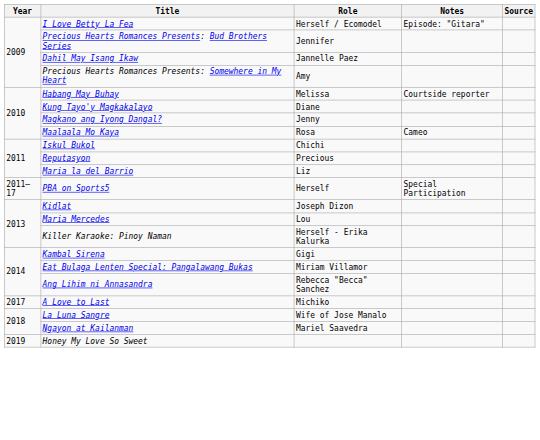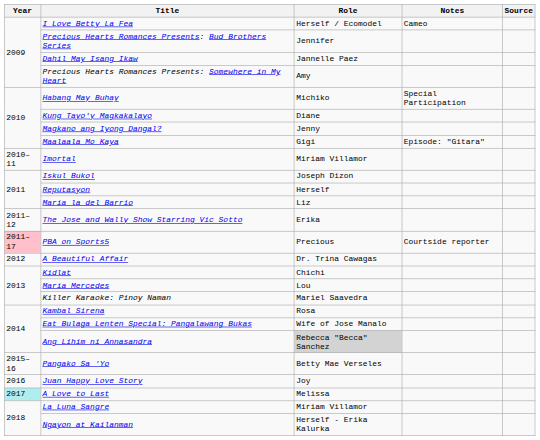I Love Betty La Fea | Notes: Episode: "Gitara" -> Cameo
Habang May Buhay | Role: Melissa -> Michiko
Habang May Buhay | Notes: Courtside reporter -> Special Participation
Maalaala Mo Kaya | Role: Rosa -> Gigi
Maalaala Mo Kaya | Notes: Cameo -> Episode: "Gitara"
+ row: 2010–11 | Imortal | Miriam Villamor
Iskul Bukol | Role: Chichi -> Joseph Dizon
Reputasyon | Role: Precious -> Herself
+ row: 2011–12 | The Jose and Wally Show Starring Vic Sotto | Erika
PBA on Sports5 | Year: no background -> pink background
PBA on Sports5 | Role: Herself -> Precious
PBA on Sports5 | Notes: Special Participation -> Courtside reporter
+ row: 2012 | A Beautiful Affair | Dr. Trina Cawagas
Kidlat | Role: Joseph Dizon -> Chichi
Killer Karaoke: Pinoy Naman | Role: Herself - Erika Kalurka -> Mariel Saavedra
Kambal Sirena | Role: Gigi -> Rosa
Eat Bulaga Lenten Special: Pangalawang Bukas | Role: Miriam Villamor -> Wife of Jose Manalo
Ang Lihim ni Annasandra | Role: no background -> lightgrey background
+ row: 2015–16 | Pangako Sa 'Yo | Betty Mae Verseles
+ row: 2016 | Juan Happy Love Story | Joy
A Love to Last | Year: no background -> paleturquoise background
A Love to Last | Role: Michiko -> Melissa
La Luna Sangre | Role: Wife of Jose Manalo -> Miriam Villamor
Ngayon at Kailanman | Role: Mariel Saavedra -> Herself - Erika Kalurka
- row: 2019 | Honey My Love So Sweet
